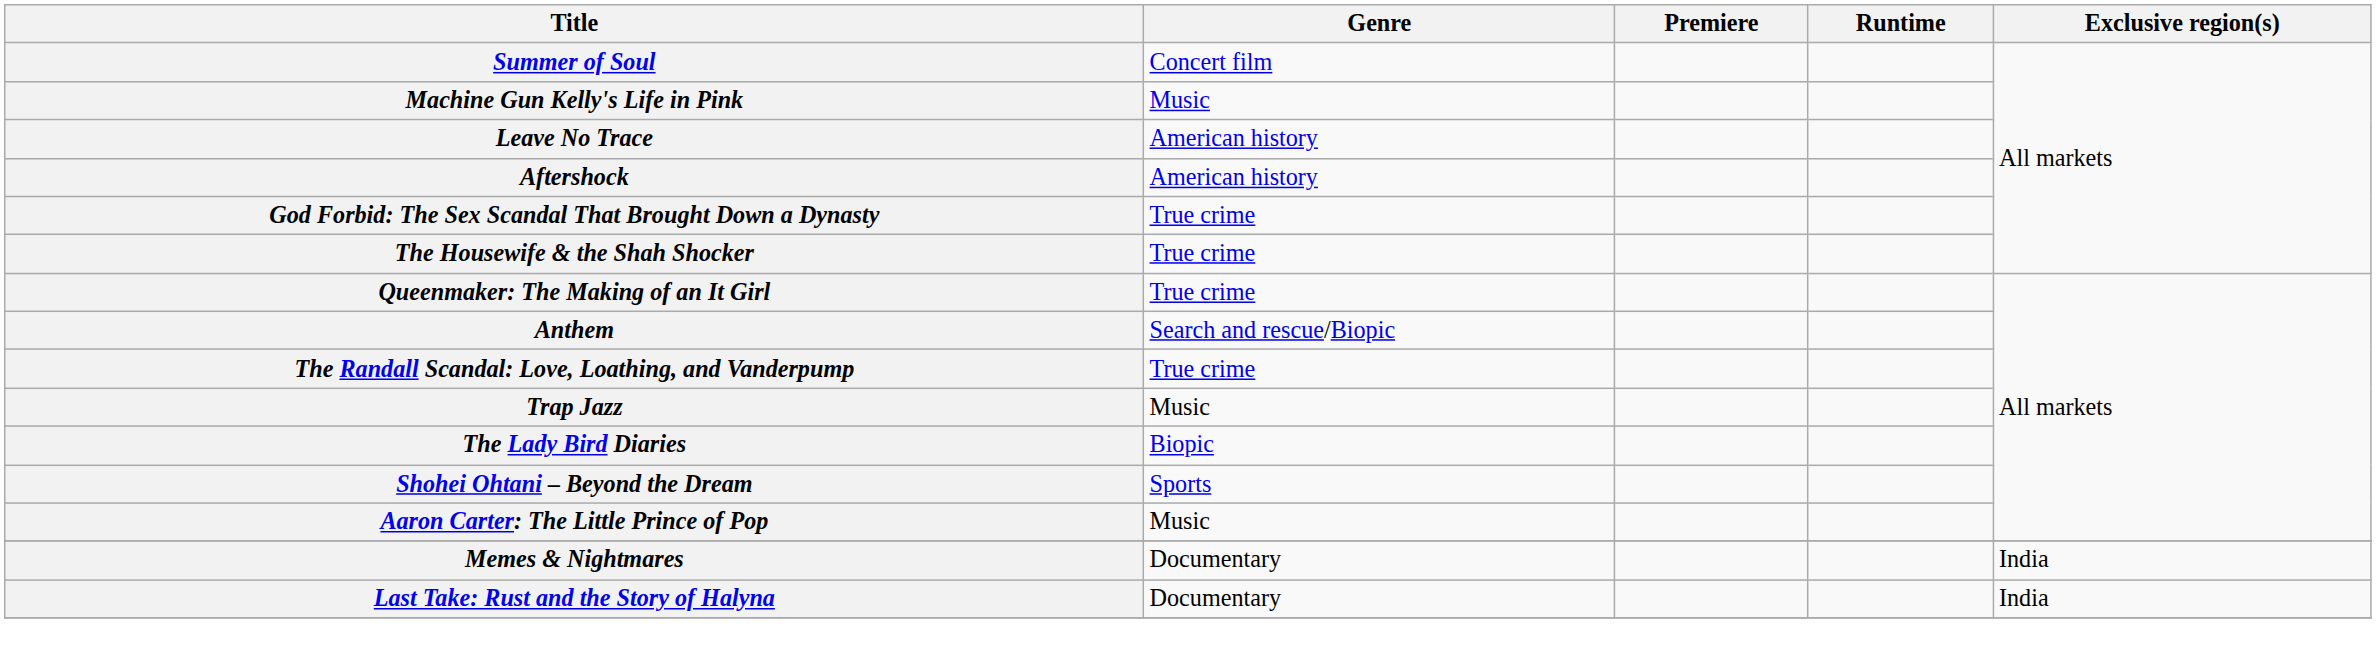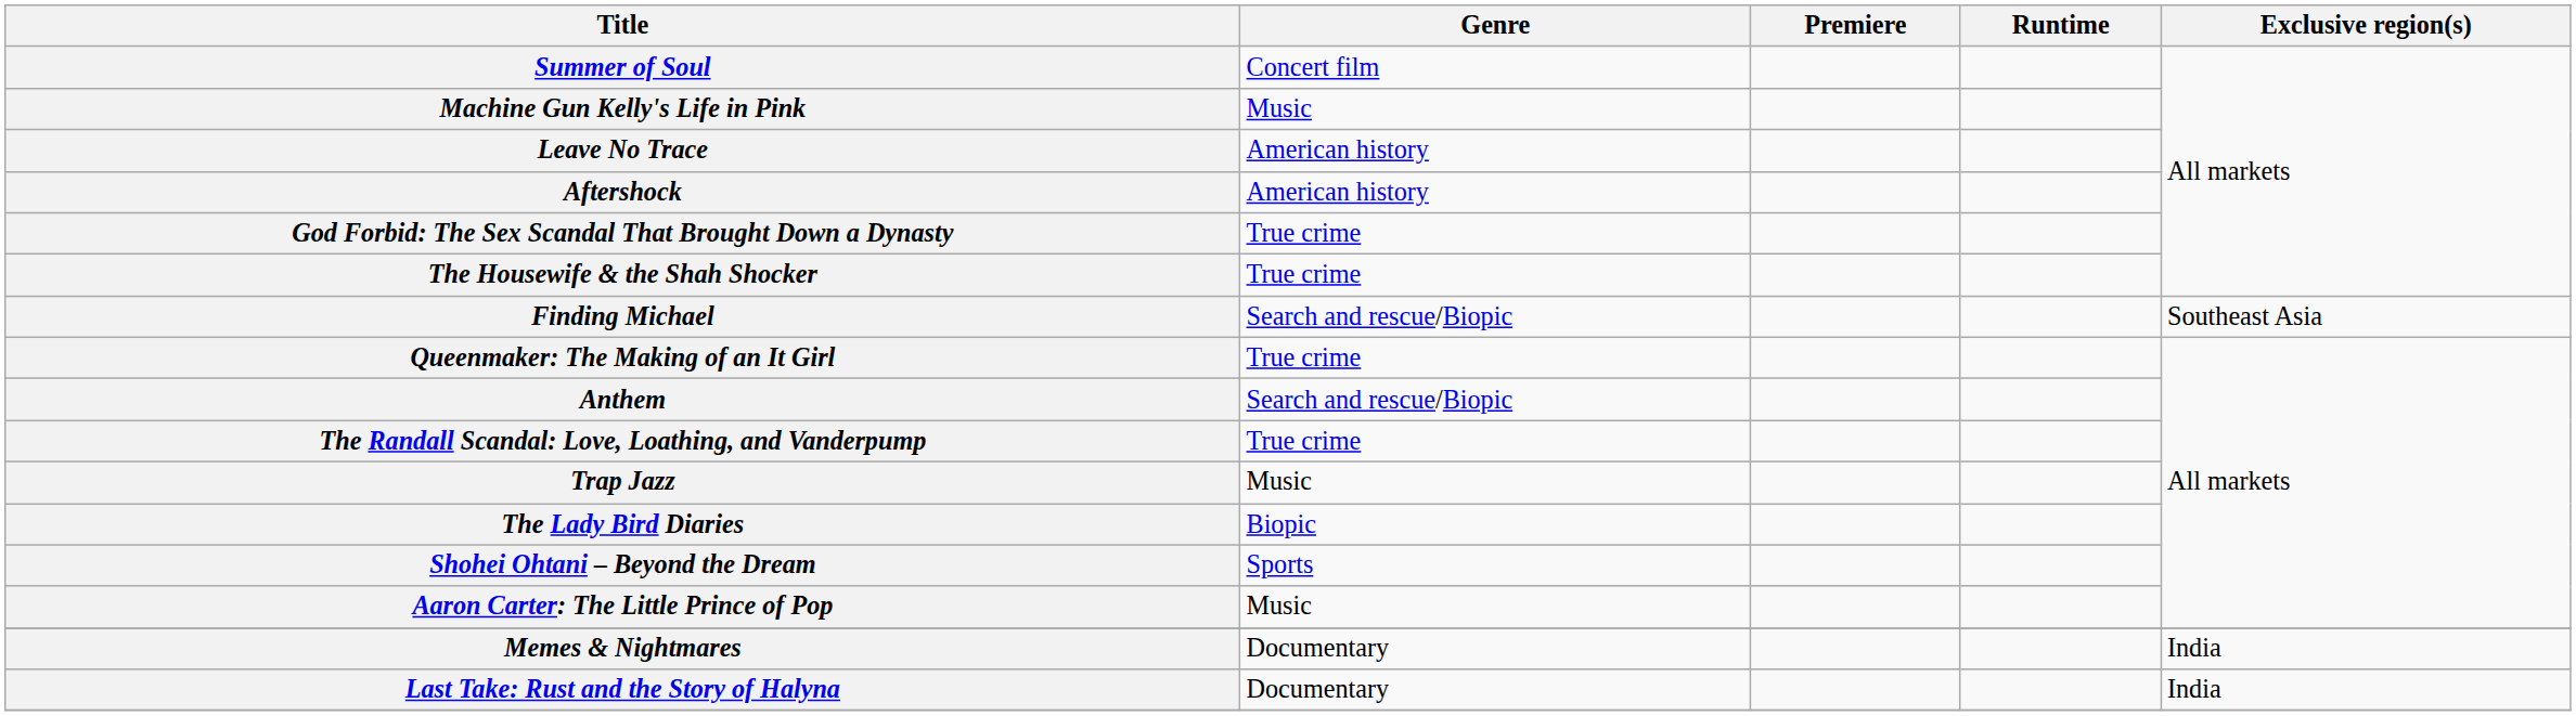+ row: Finding Michael | Search and rescue/Biopic | Southeast Asia
